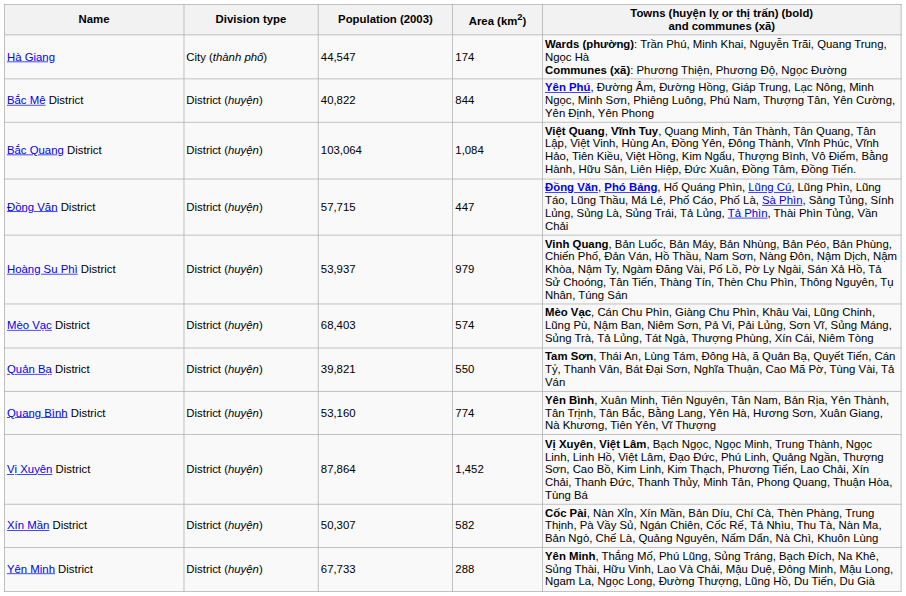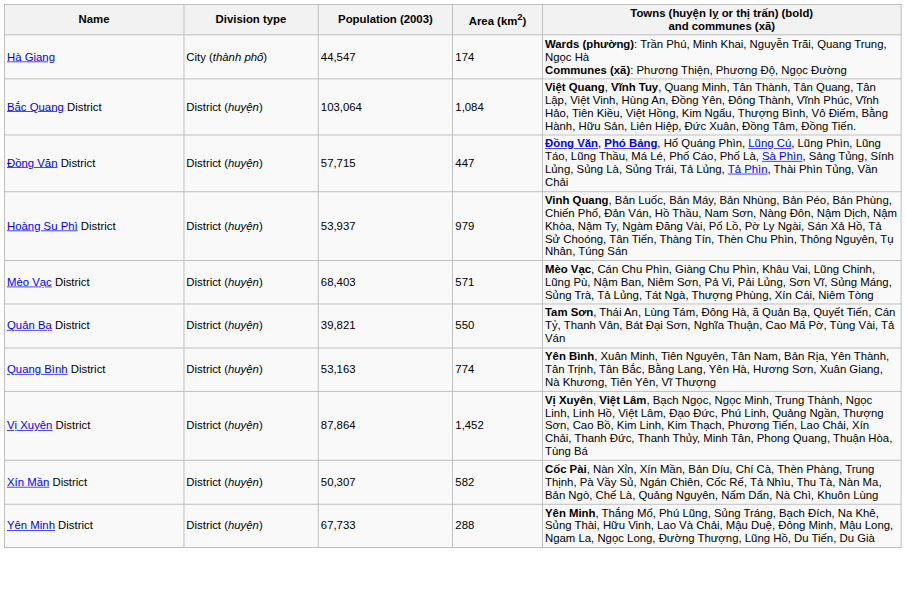- row: Bắc Mê District | District (huyện) | 40,822 | 844 | Yên Phú, Đường Âm, Đường Hồng, Giáp Trung, Lạc Nông, Minh Ngọc, Minh Sơn, Phiêng Luông, Phú Nam, Thượng Tân, Yên Cường, Yên Định, Yên Phong
Mèo Vạc District | Area (km2): 574 -> 571
Quang Bình District | Population (2003): 53,160 -> 53,163
